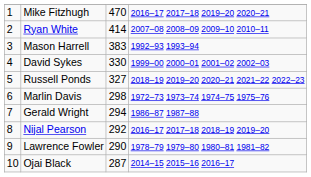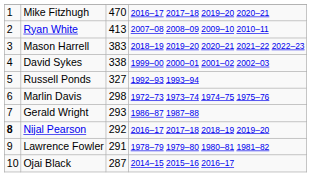Ryan White | column 3: 414 -> 413
Mason Harrell | column 4: 1992–93 1993–94 -> 2018–19 2019–20 2020–21 2021–22 2022–23
David Sykes | column 3: 330 -> 338
Russell Ponds | column 4: 2018–19 2019–20 2020–21 2021–22 2022–23 -> 1992–93 1993–94
Gerald Wright | column 3: 294 -> 293
Nijal Pearson | column 1: normal -> bold
Lawrence Fowler | column 3: 290 -> 291
